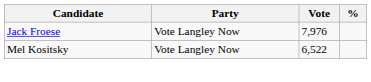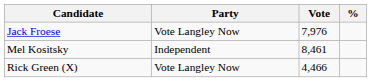Mel Kositsky | Party: Vote Langley Now -> Independent
Mel Kositsky | Vote: 6,522 -> 8,461
+ row: Rick Green (X) | Vote Langley Now | 4,466
